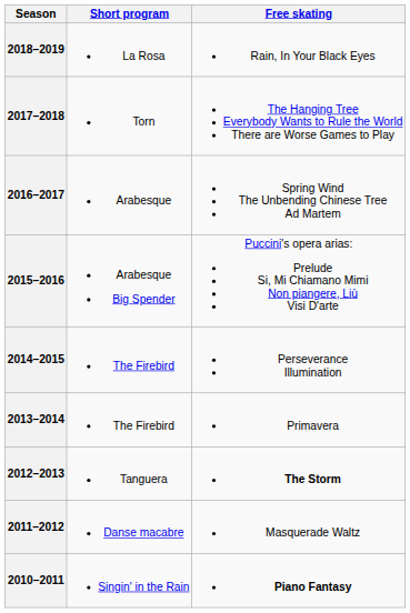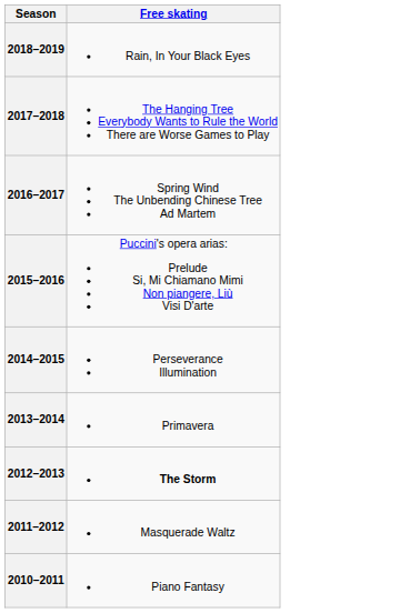- column: Short program | La Rosa | Torn | Arabesque | Arabesque Big Spender | The Firebird | The Firebird | Tanguera | Danse macabre | Singin' in the Rain
2010–2011 | Free skating: bold -> normal
